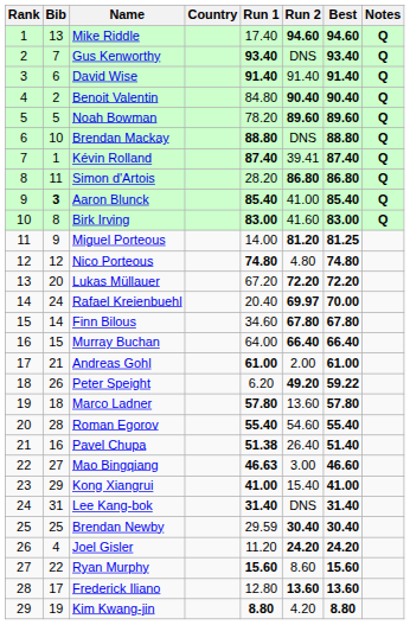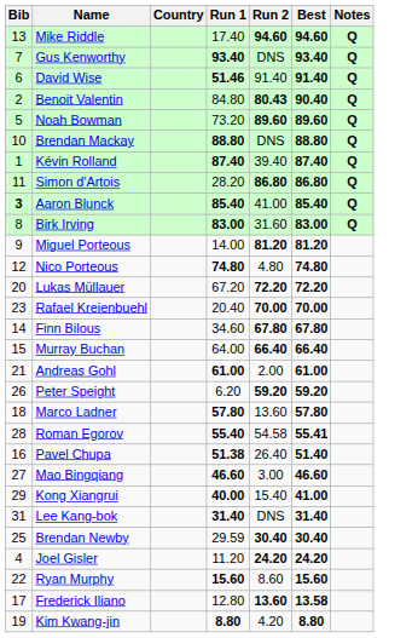- column: Rank | 1 | 2 | 3 | 4 | 5 | 6 | 7 | 8 | 9 | 10 | 11 | 12 | 13 | 14 | 15 | 16 | 17 | 18 | 19 | 20 | 21 | 22 | 23 | 24 | 25 | 26 | 27 | 28 | 29
David Wise | Run 1: 91.40 -> 51.46
Benoit Valentin | Run 2: 90.40 -> 80.43
Noah Bowman | Run 1: 78.20 -> 73.20
Kévin Rolland | Run 2: 39.41 -> 39.40
Birk Irving | Run 2: 41.60 -> 31.60
Miguel Porteous | Best: 81.25 -> 81.20
Rafael Kreienbuehl | Bib: 24 -> 23
Rafael Kreienbuehl | Run 2: 69.97 -> 70.00
Peter Speight | Run 2: 49.20 -> 59.20
Peter Speight | Best: 59.22 -> 59.20
Roman Egorov | Run 2: 54.60 -> 54.58
Roman Egorov | Best: 55.40 -> 55.41
Mao Bingqiang | Run 1: 46.63 -> 46.60
Kong Xiangrui | Run 1: 41.00 -> 40.00
Frederick Iliano | Best: 13.60 -> 13.58
